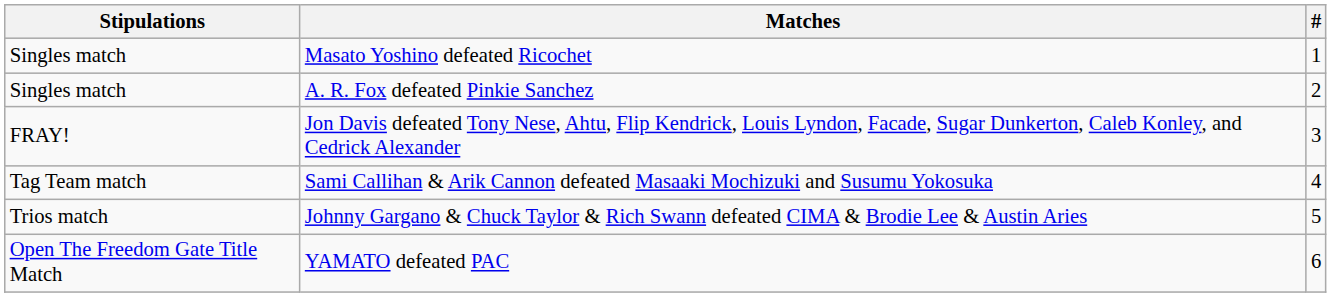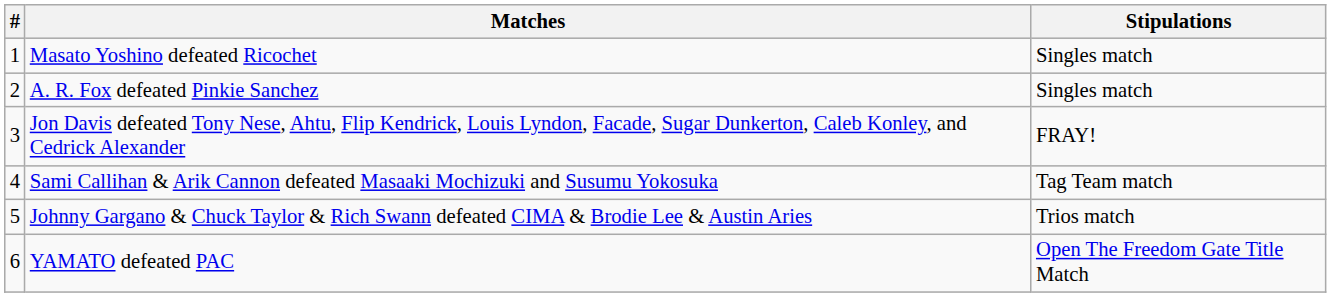columns swapped: # <-> Stipulations
